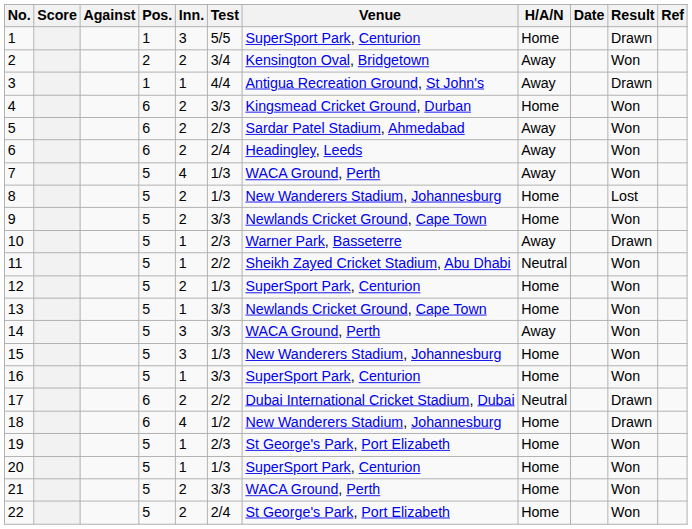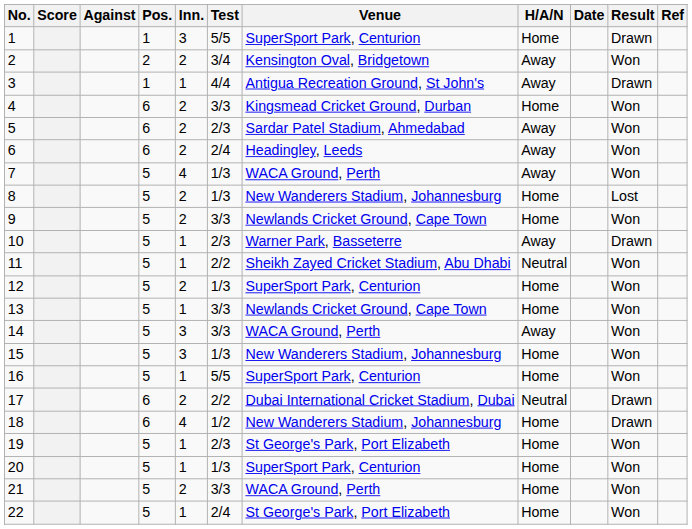16 | Test: 3/3 -> 5/5
22 | Inn.: 2 -> 1
